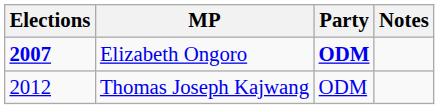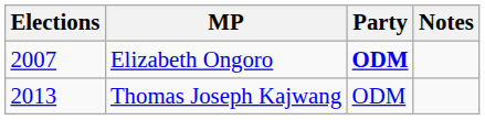Elizabeth Ongoro | Elections: bold -> normal
Thomas Joseph Kajwang | Elections: 2012 -> 2013
